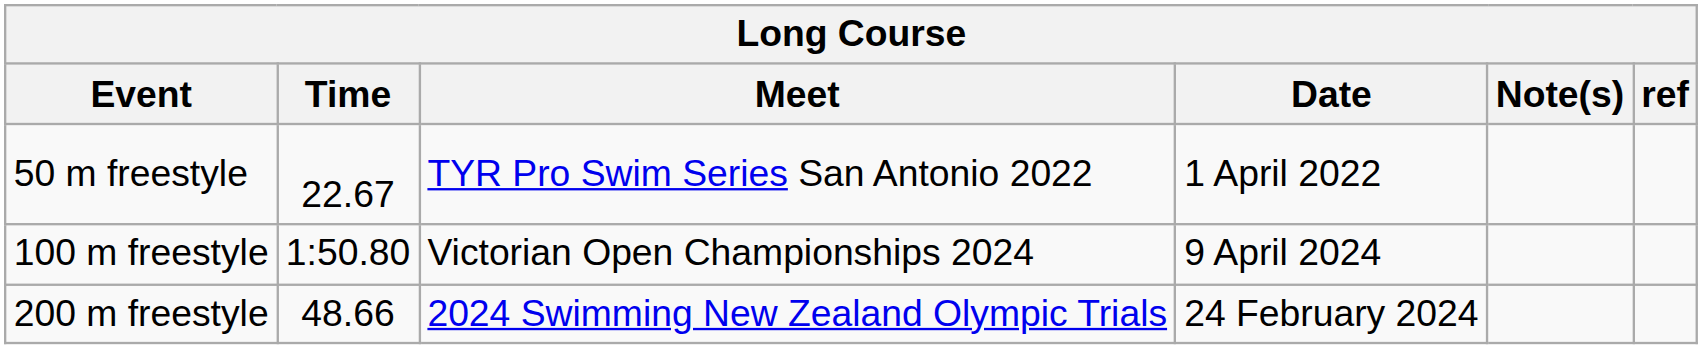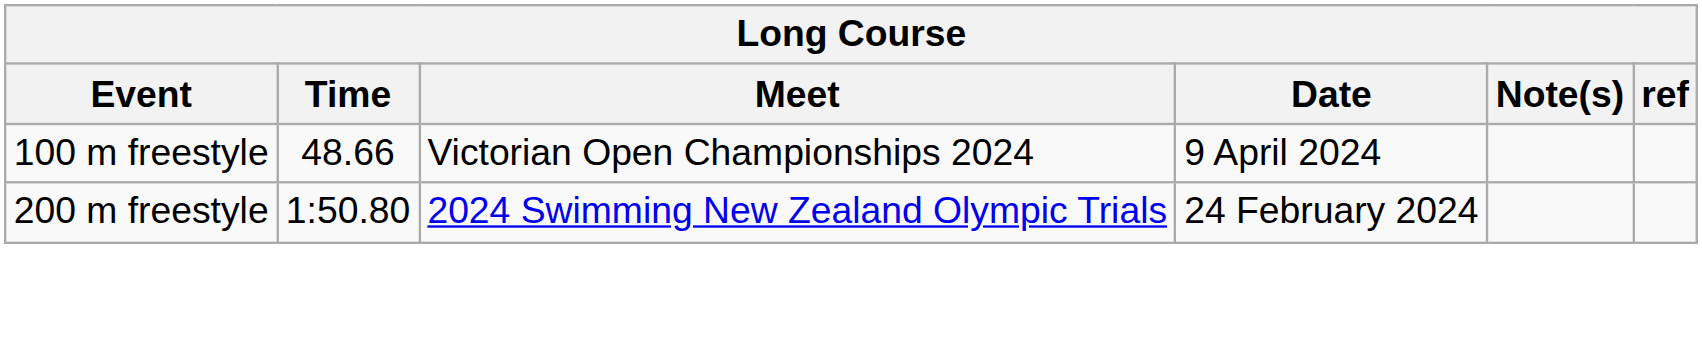- row: 50 m freestyle | 22.67 | TYR Pro Swim Series San Antonio 2022 | 1 April 2022
100 m freestyle | Time: 1:50.80 -> 48.66
200 m freestyle | Time: 48.66 -> 1:50.80
